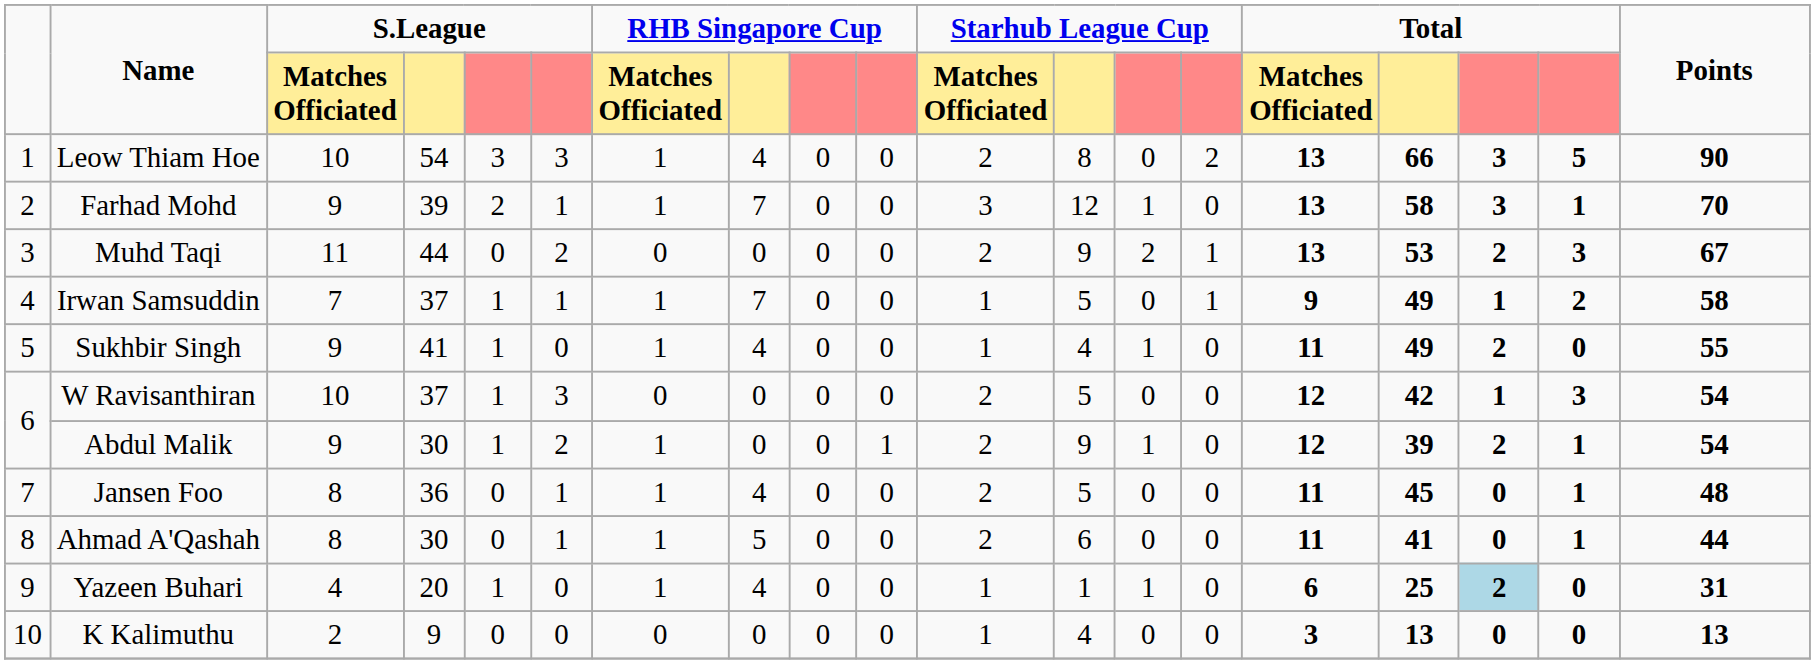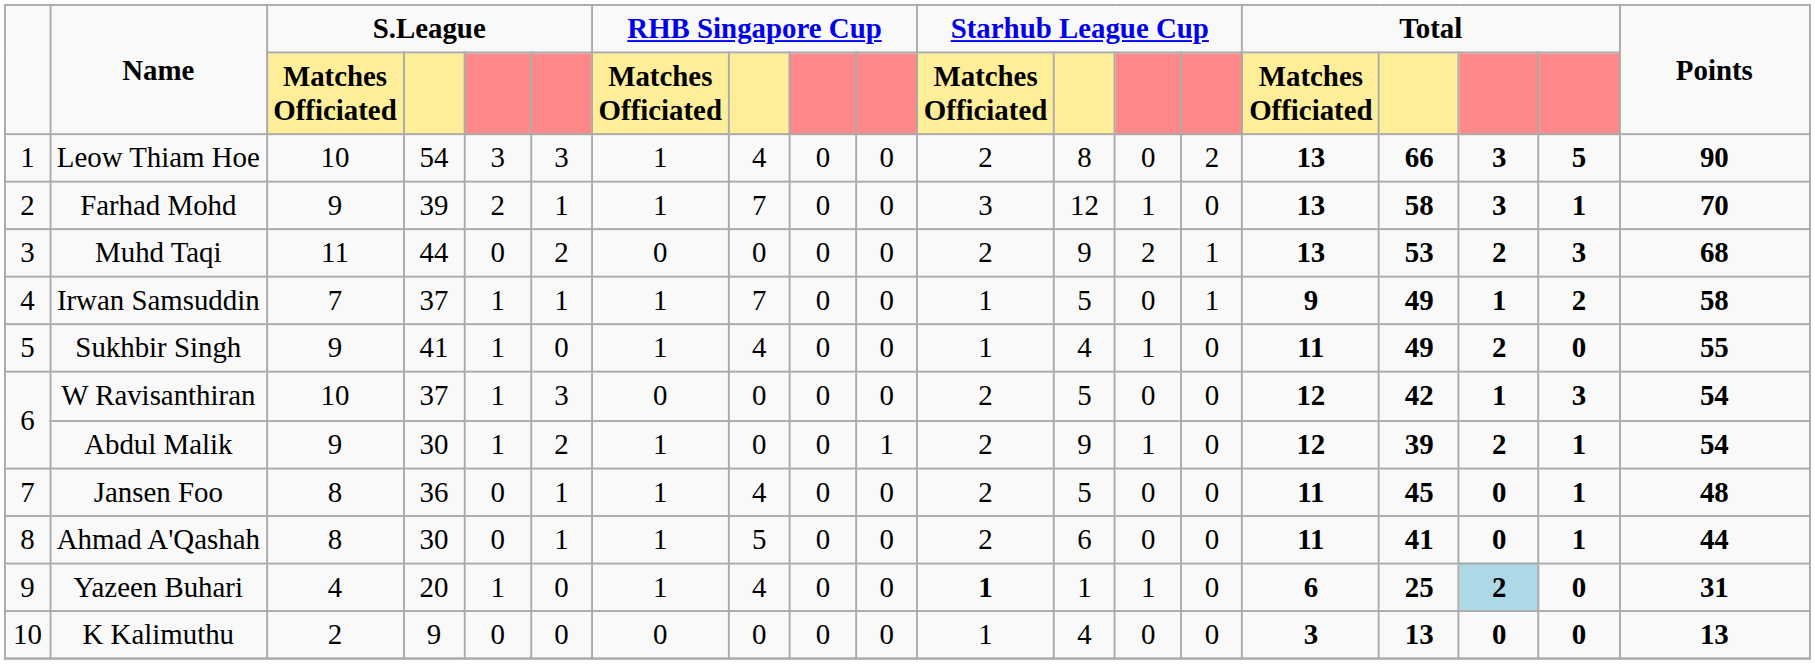Muhd Taqi | Points: 67 -> 68
Yazeen Buhari | Starhub League Cup / Matches Officiated: normal -> bold
